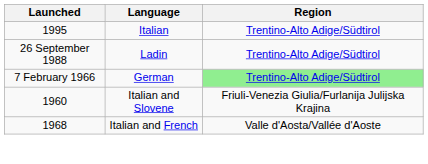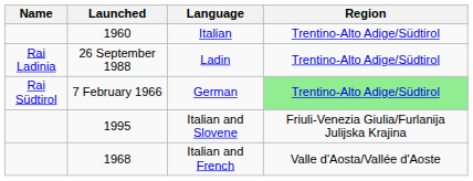+ column: Name | Rai Ladinia | Rai Südtirol
Italian | Launched: 1995 -> 1960
Italian and Slovene | Launched: 1960 -> 1995
